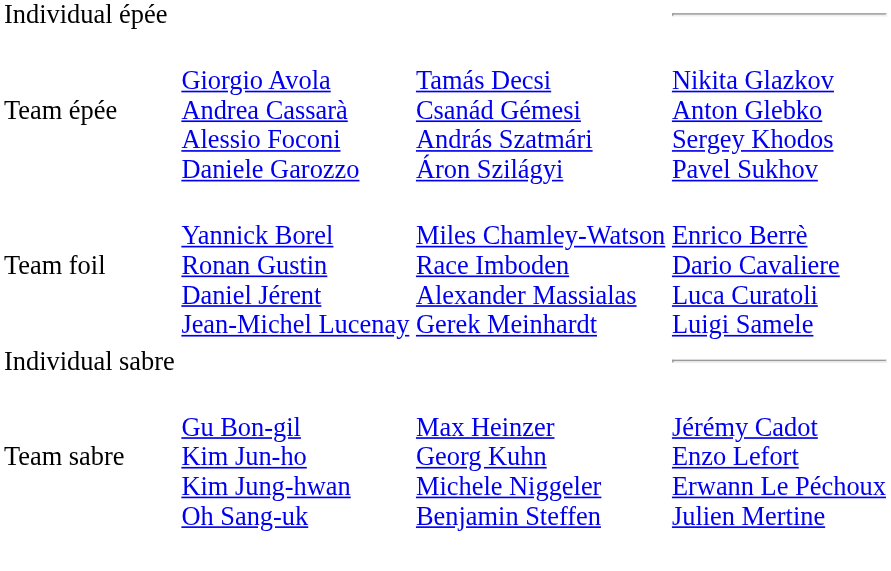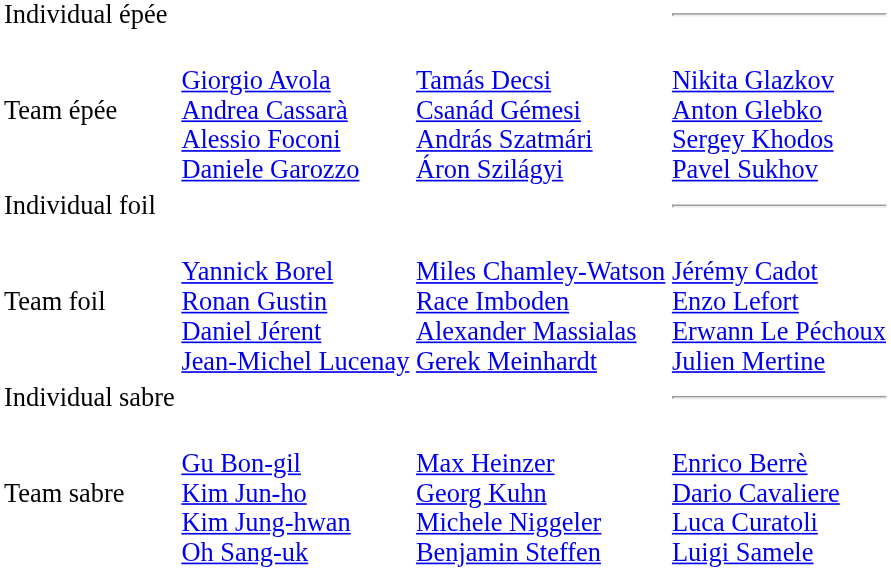+ row: Individual foil
Team foil | column 4: Enrico Berrè Dario Cavaliere Luca Curatoli Luigi Samele -> Jérémy Cadot Enzo Lefort Erwann Le Péchoux Julien Mertine
Team sabre | column 4: Jérémy Cadot Enzo Lefort Erwann Le Péchoux Julien Mertine -> Enrico Berrè Dario Cavaliere Luca Curatoli Luigi Samele
